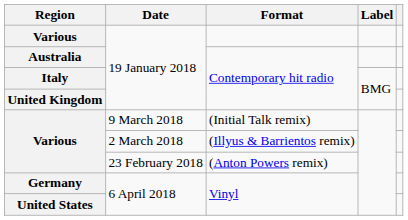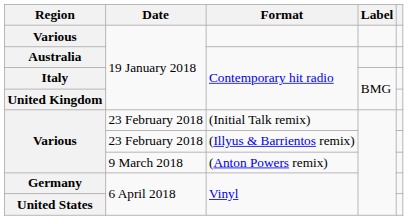Various / (Initial Talk remix) | Date: 9 March 2018 -> 23 February 2018
Various / (Illyus & Barrientos remix) | Date: 2 March 2018 -> 23 February 2018
Various / (Anton Powers remix) | Date: 23 February 2018 -> 9 March 2018
